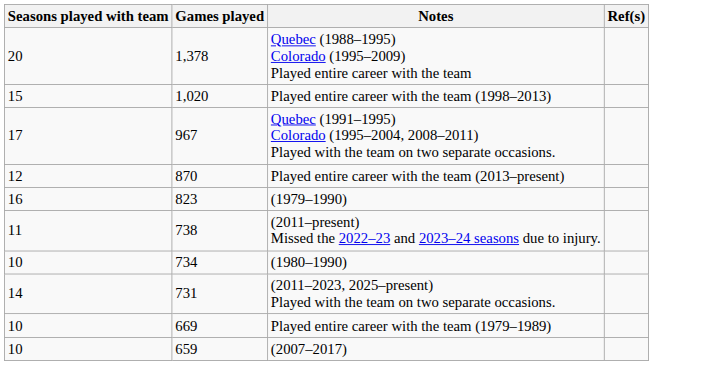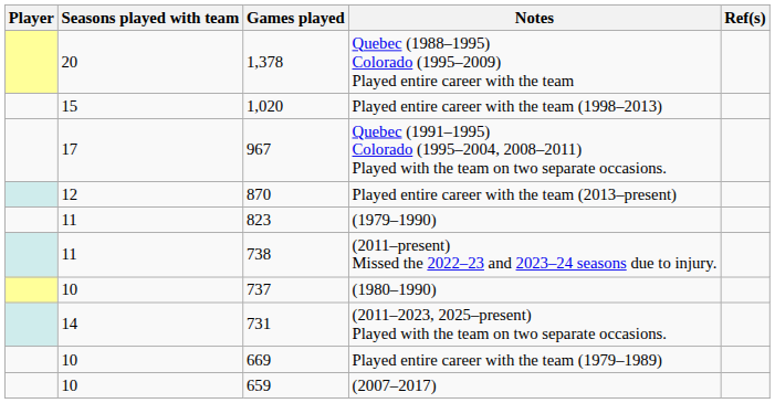+ column: Player
(1979–1990) | Seasons played with team: 16 -> 11
(1980–1990) | Games played: 734 -> 737
